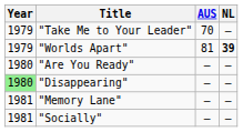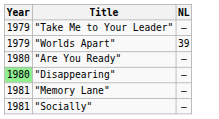- column: AUS | 70 | 81 | – | – | – | –
"Worlds Apart" | NL: bold -> normal
